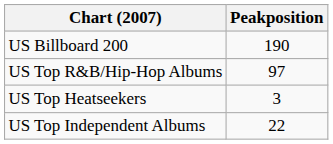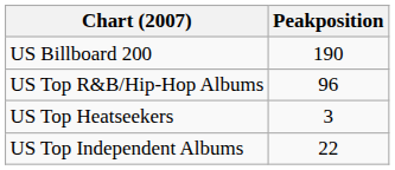US Top R&B/Hip-Hop Albums | Peakposition: 97 -> 96
